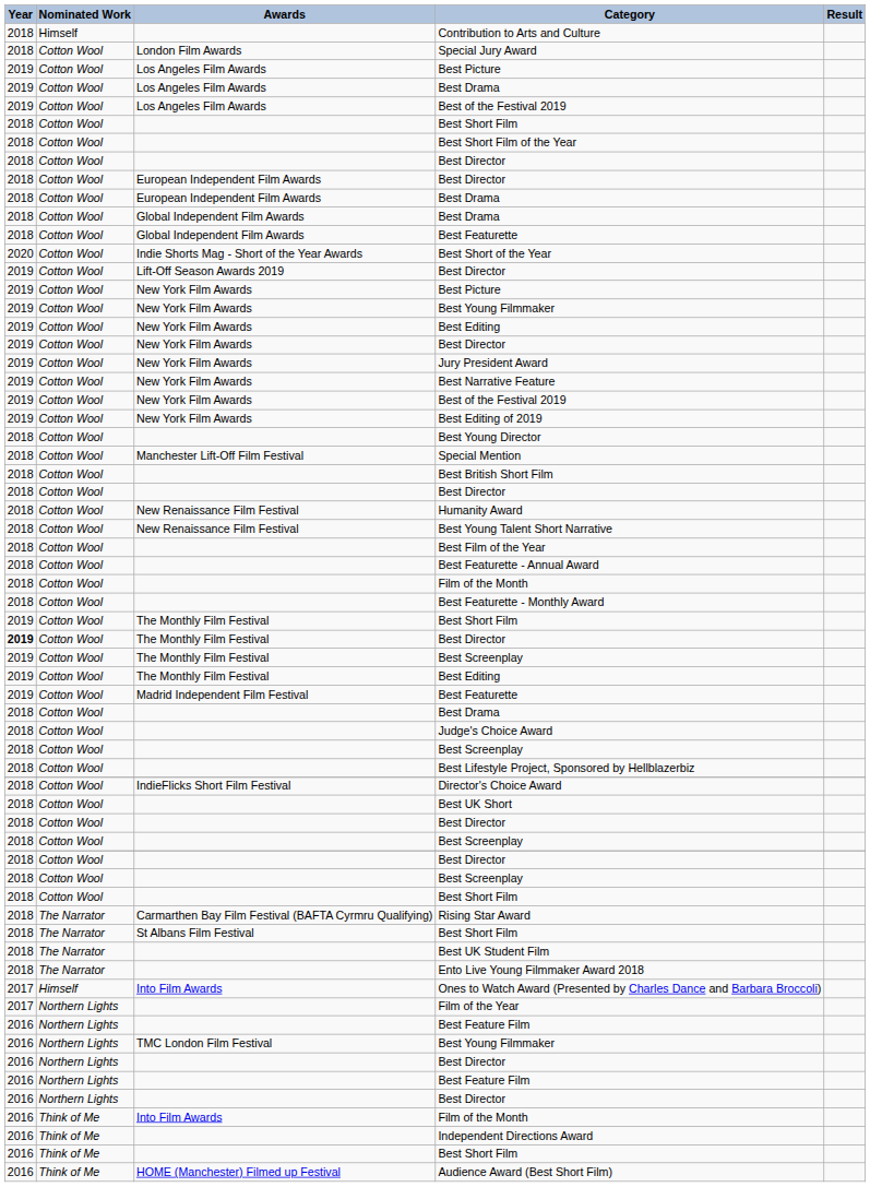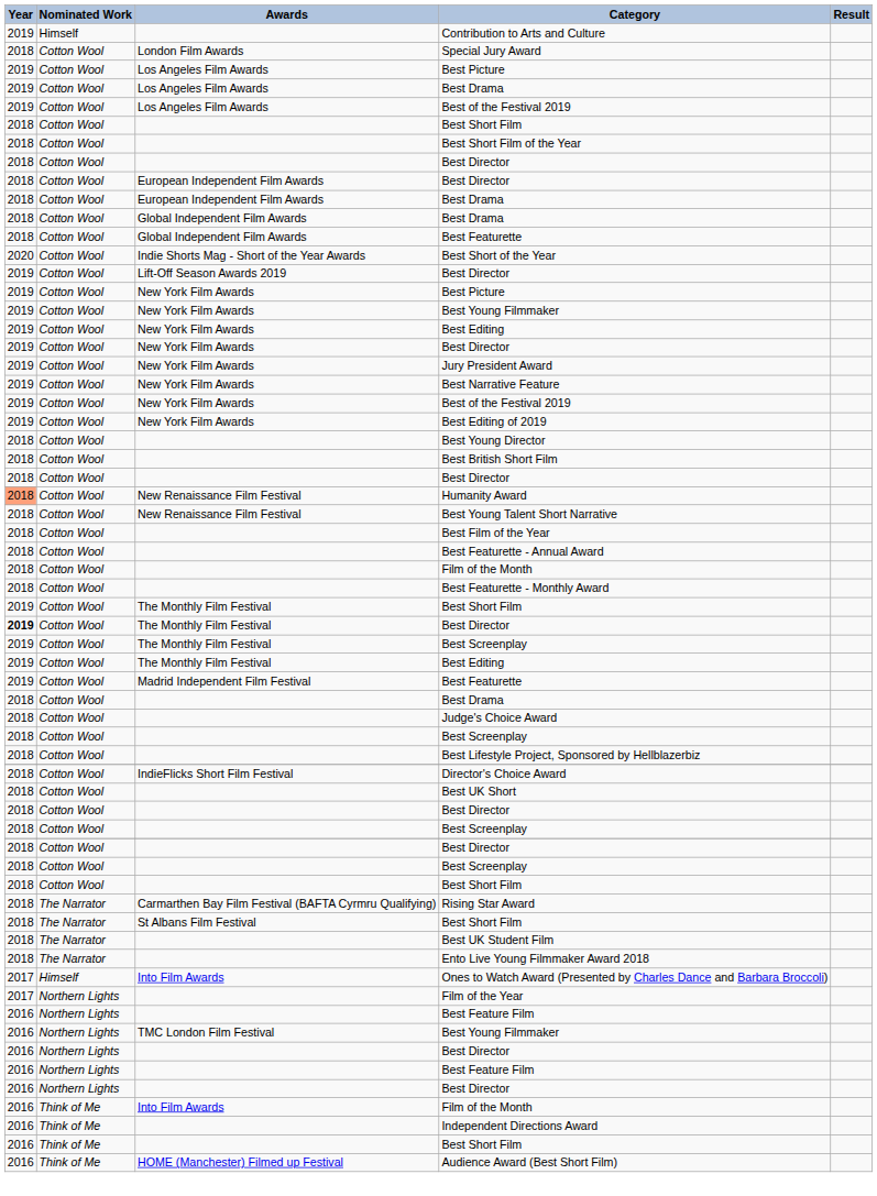Contribution to Arts and Culture | Year: 2018 -> 2019
- row: 2018 | Cotton Wool | Manchester Lift-Off Film Festival | Special Mention
Humanity Award | Year: no background -> lightsalmon background
